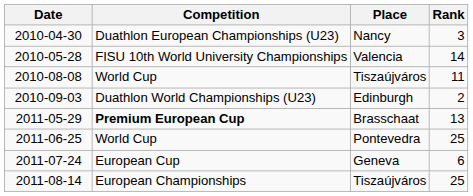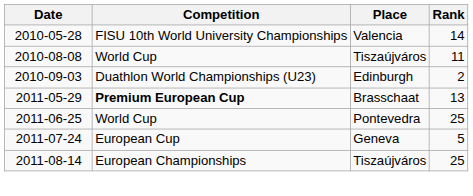- row: 2010-04-30 | Duathlon European Championships (U23) | Nancy | 3
2011-07-24 | Rank: 6 -> 5
